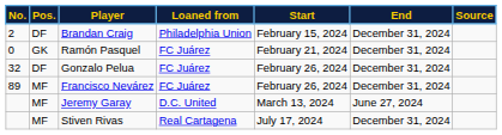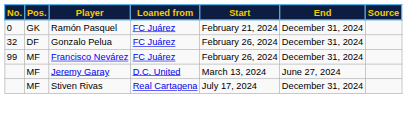- row: 2 | DF | Brandan Craig | Philadelphia Union | February 15, 2024 | December 31, 2024
Francisco Nevárez | No.: 89 -> 99
